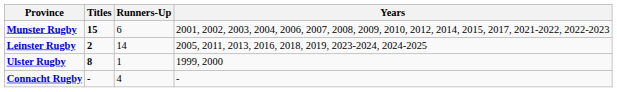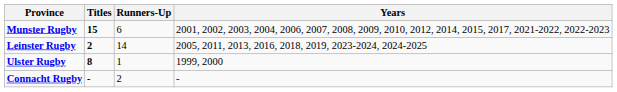Connacht Rugby | Runners-Up: 4 -> 2
